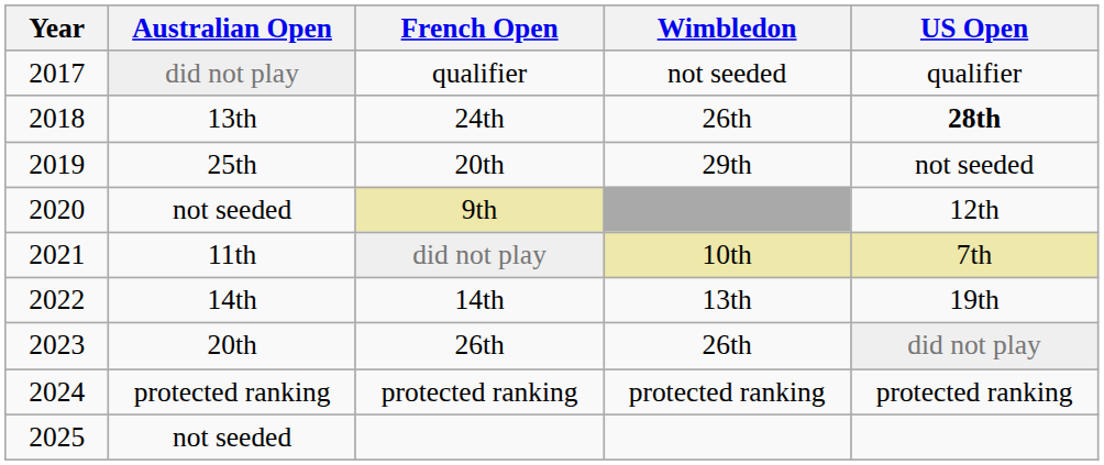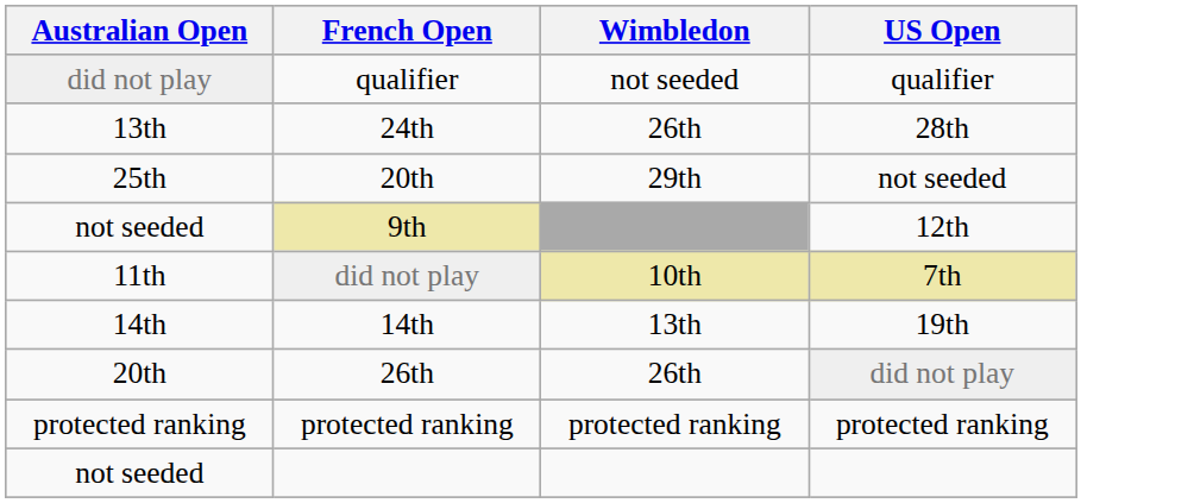- column: Year | 2017 | 2018 | 2019 | 2020 | 2021 | 2022 | 2023 | 2024 | 2025
24th | US Open: bold -> normal
